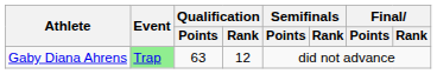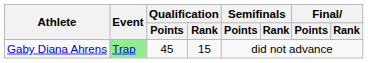Gaby Diana Ahrens | Qualification / Points: 63 -> 45
Gaby Diana Ahrens | Qualification / Rank: 12 -> 15
